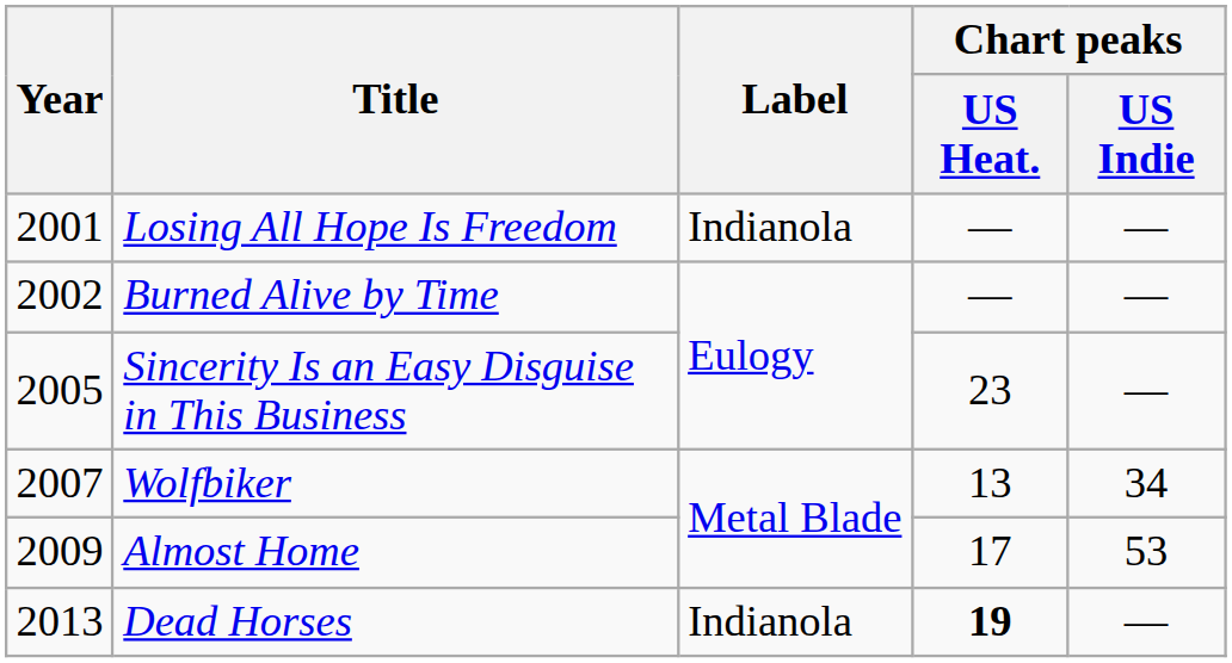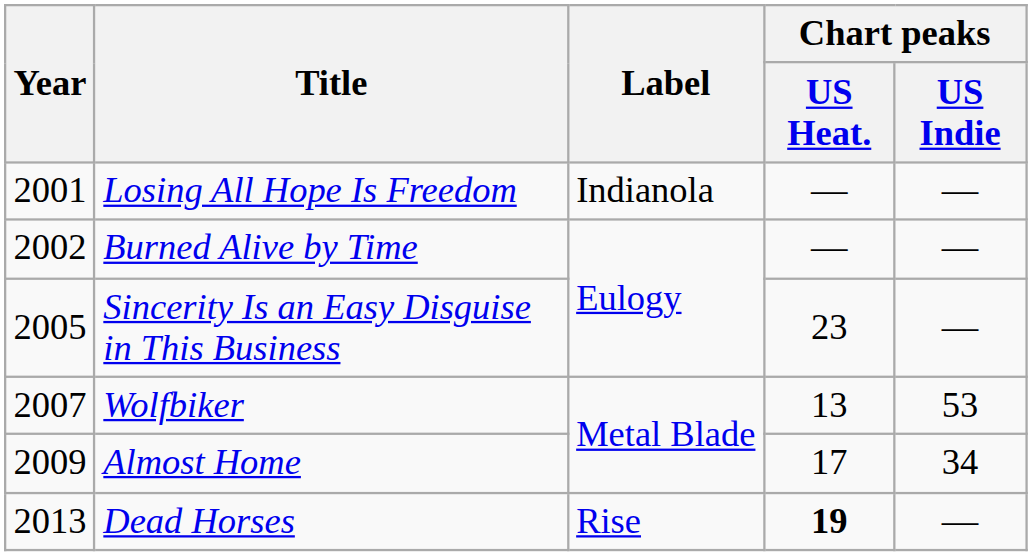Wolfbiker | Chart peaks / US Indie: 34 -> 53
Almost Home | Chart peaks / US Indie: 53 -> 34
Dead Horses | Label: Indianola -> Rise
